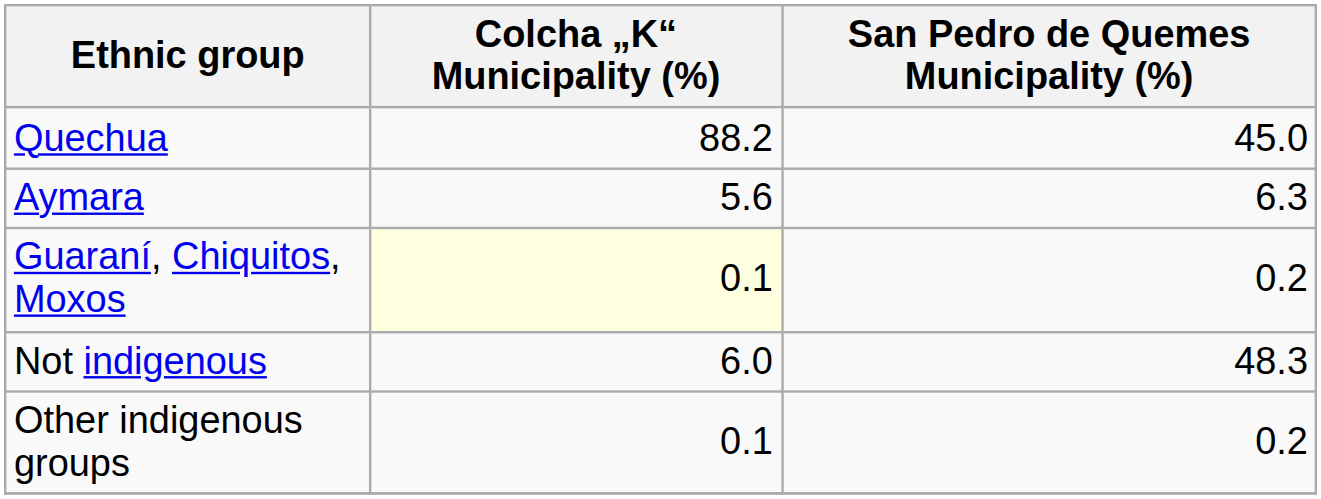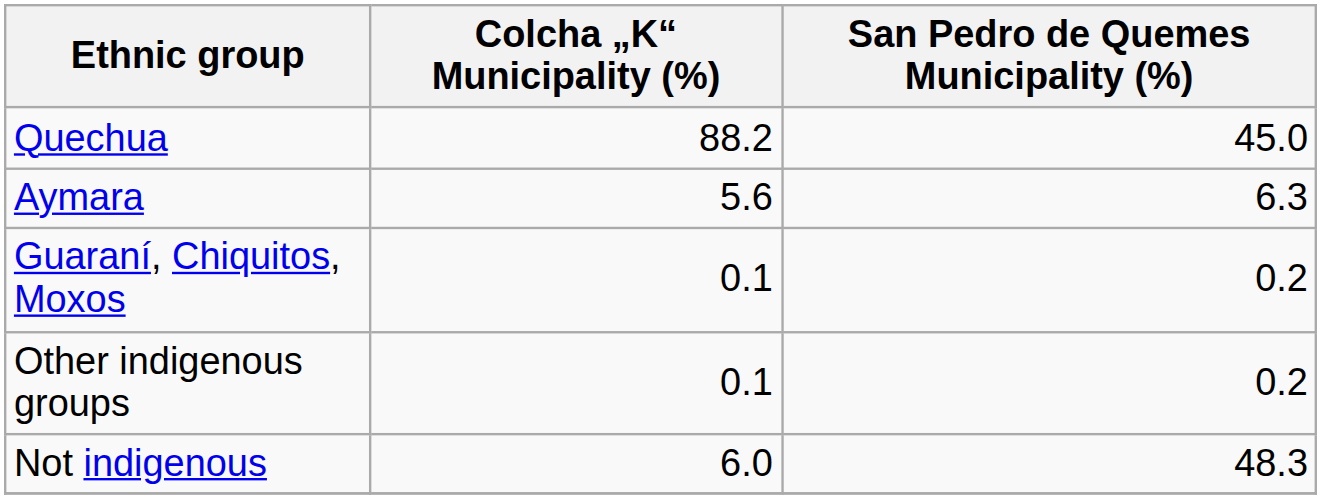Guaraní, Chiquitos, Moxos | Colcha „K“ Municipality (%): lightyellow background -> no background
rows swapped: Not indigenous <-> Other indigenous groups
